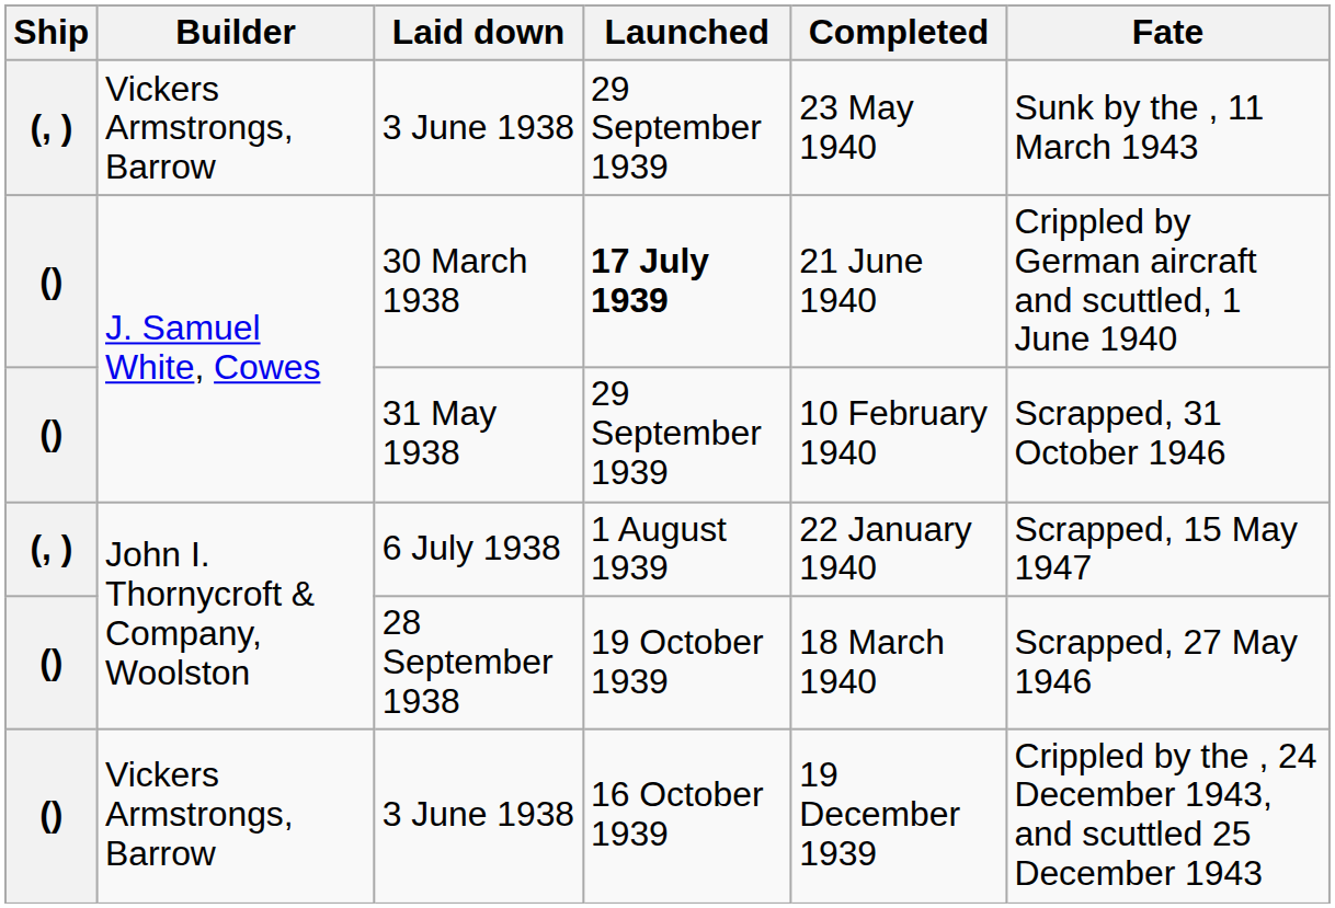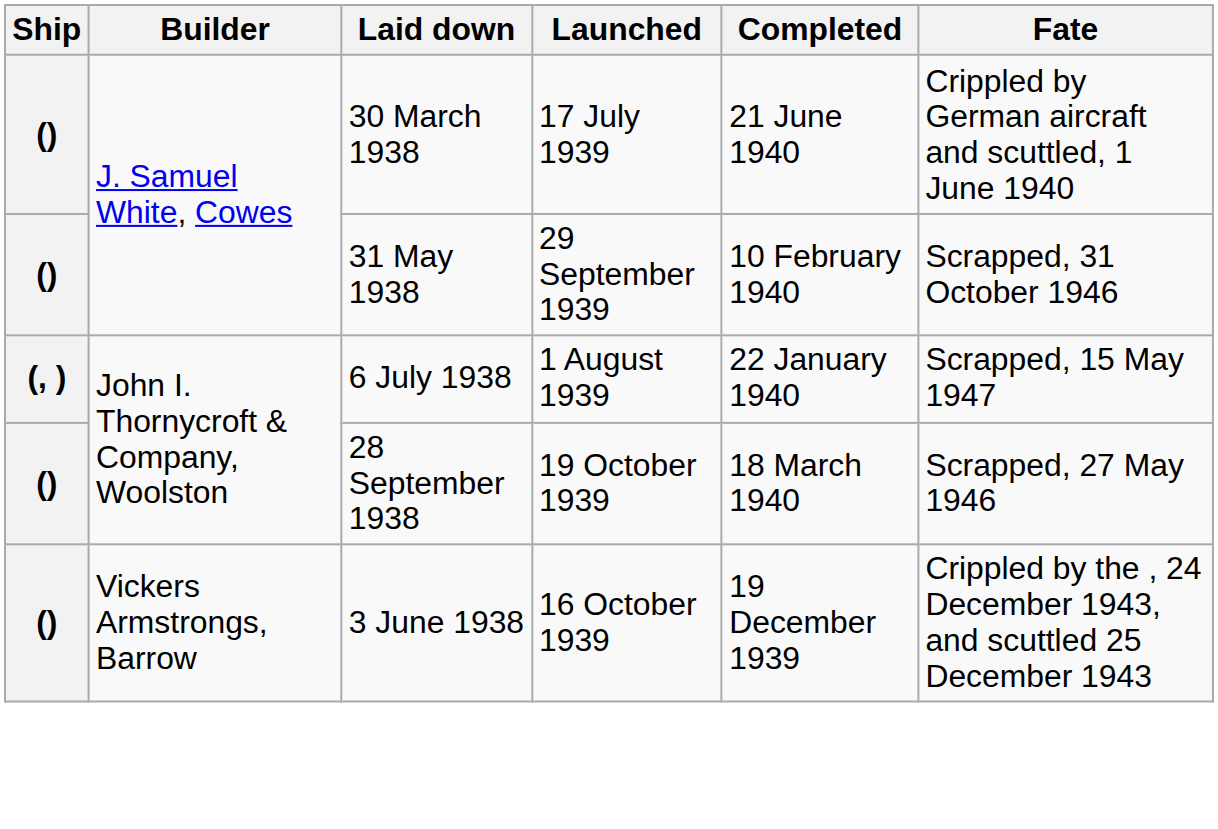- row: (, ) | Vickers Armstrongs, Barrow | 3 June 1938 | 29 September 1939 | 23 May 1940 | Sunk by the , 11 March 1943
30 March 1938 | Launched: bold -> normal
